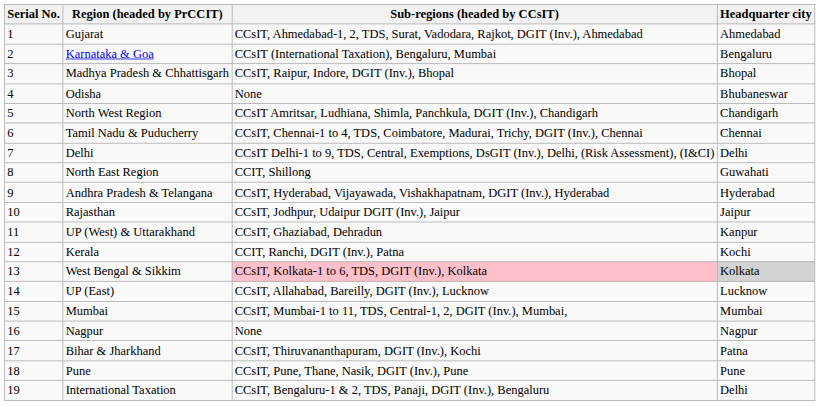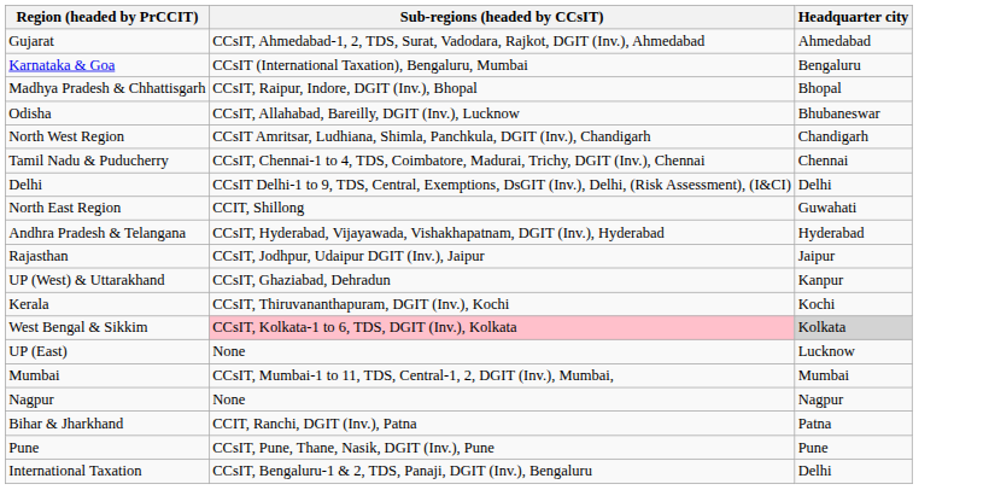- column: Serial No. | 1 | 2 | 3 | 4 | 5 | 6 | 7 | 8 | 9 | 10 | 11 | 12 | 13 | 14 | 15 | 16 | 17 | 18 | 19
Odisha | Sub-regions (headed by CCsIT): None -> CCsIT, Allahabad, Bareilly, DGIT (Inv.), Lucknow
Kerala | Sub-regions (headed by CCsIT): CCIT, Ranchi, DGIT (Inv.), Patna -> CCsIT, Thiruvananthapuram, DGIT (Inv.), Kochi
UP (East) | Sub-regions (headed by CCsIT): CCsIT, Allahabad, Bareilly, DGIT (Inv.), Lucknow -> None
Bihar & Jharkhand | Sub-regions (headed by CCsIT): CCsIT, Thiruvananthapuram, DGIT (Inv.), Kochi -> CCIT, Ranchi, DGIT (Inv.), Patna
